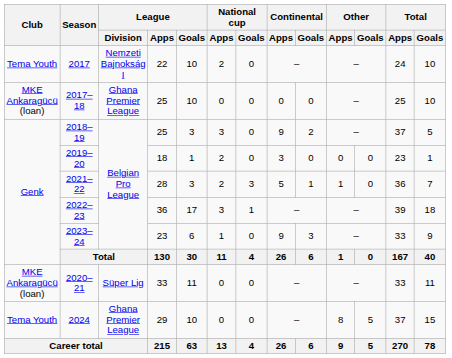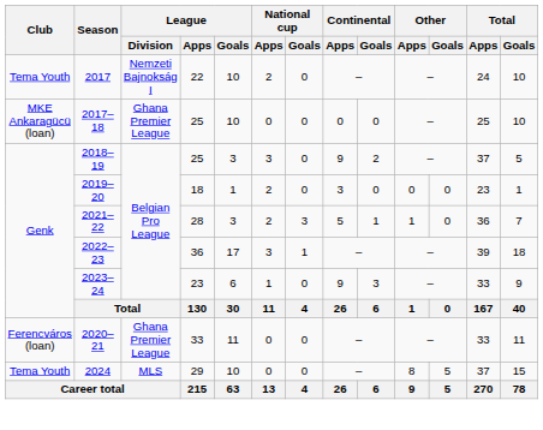2020–21 | Club: MKE Ankaragücü (loan) -> Ferencváros (loan)
2020–21 | League / Division: Süper Lig -> Ghana Premier League
2024 | League / Division: Ghana Premier League -> MLS
